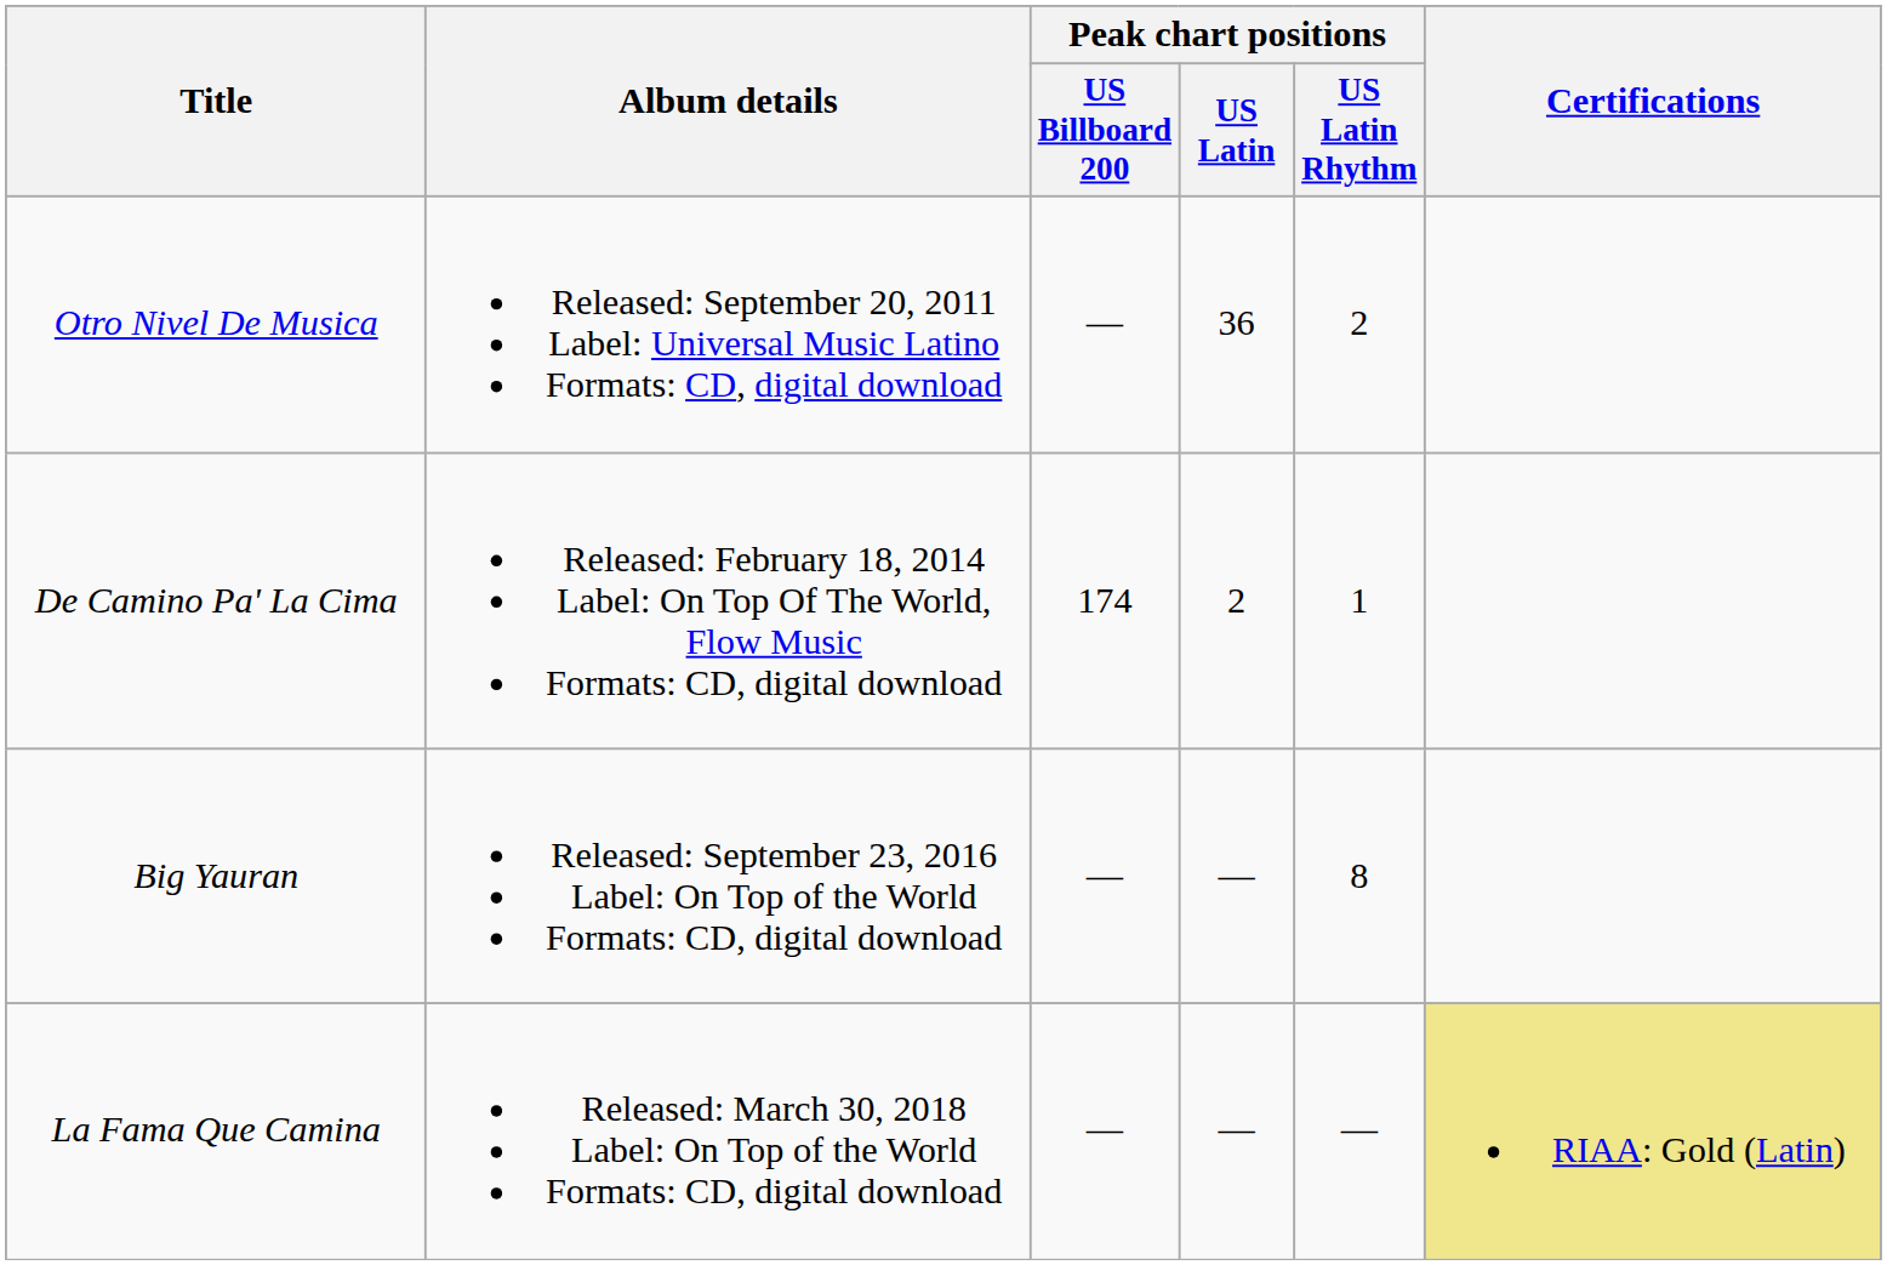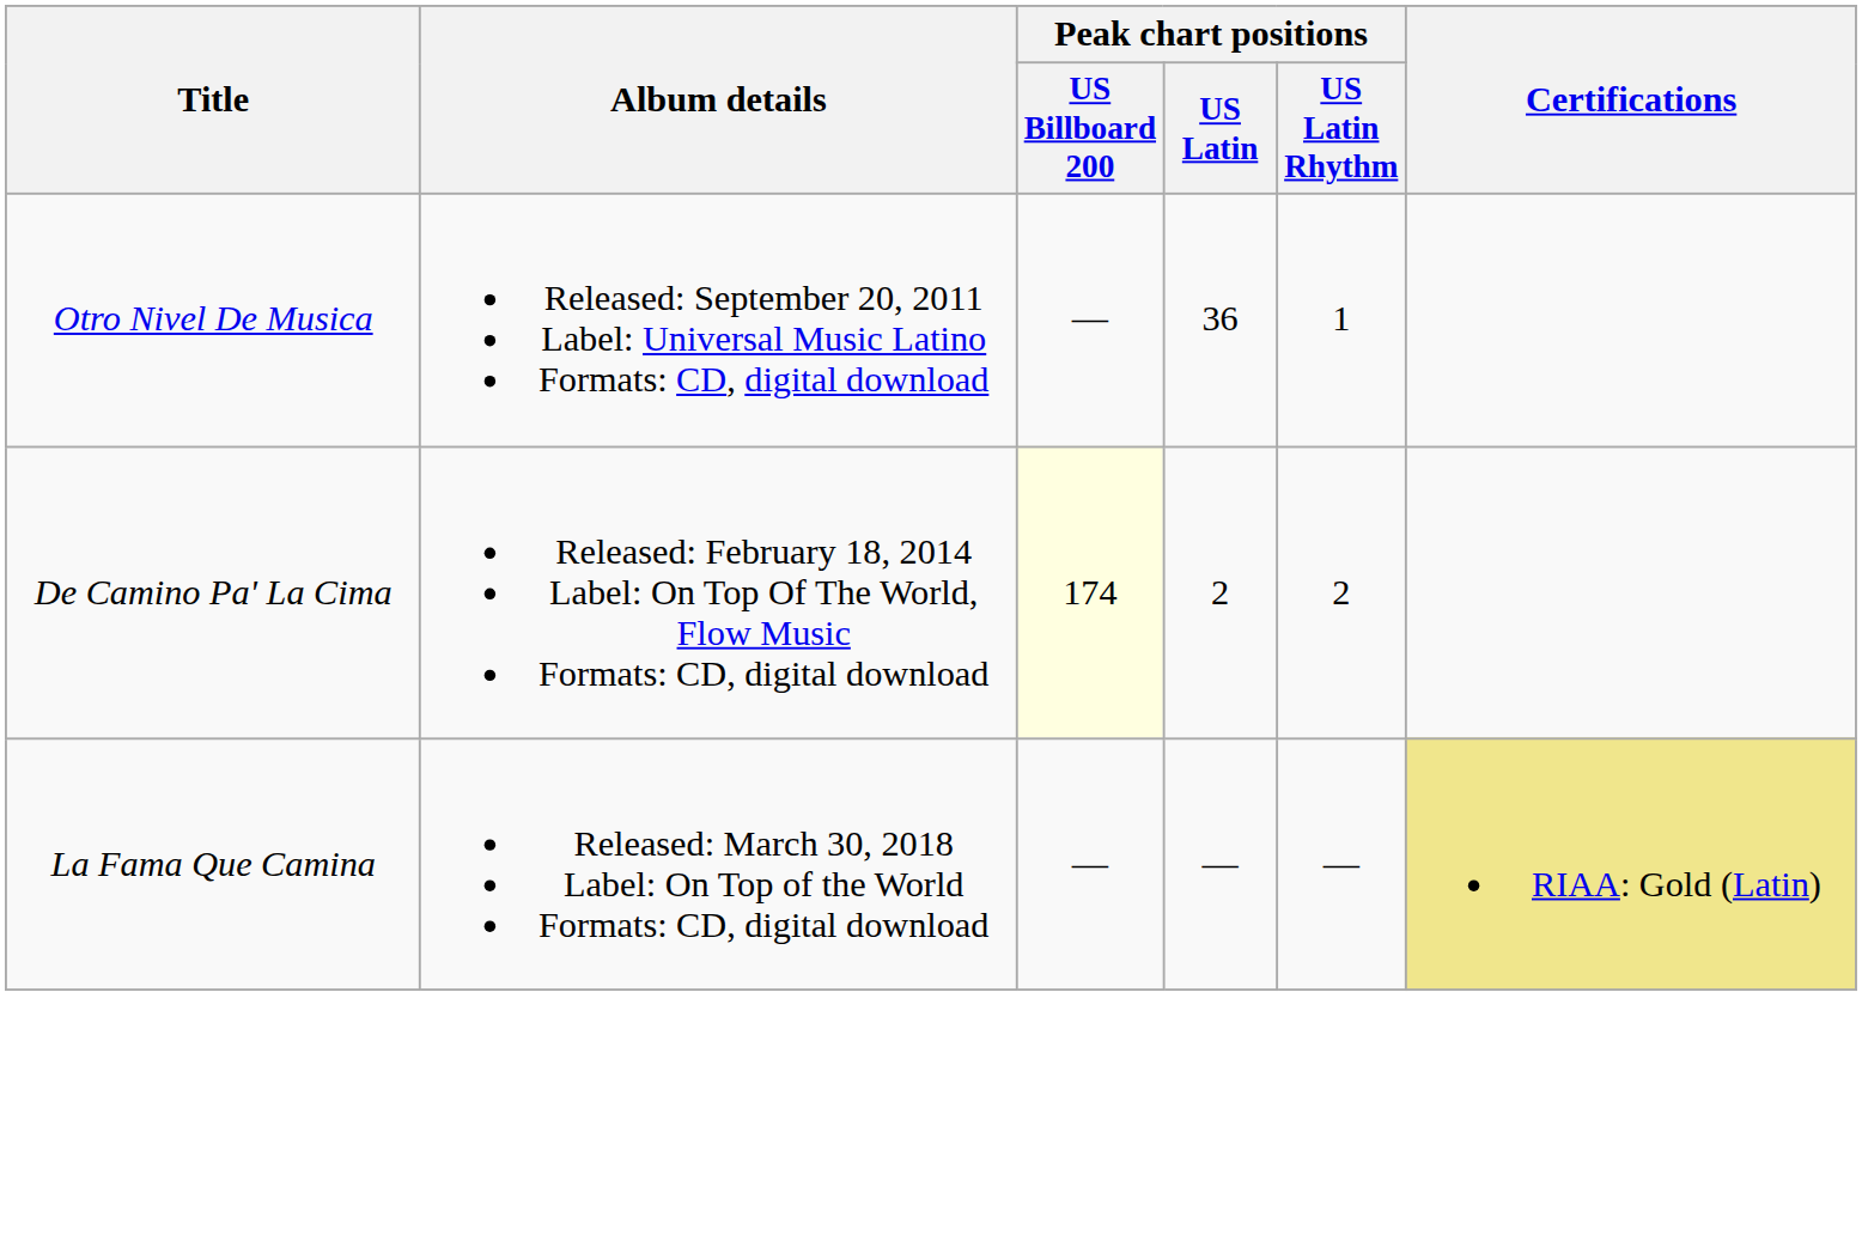Otro Nivel De Musica | Peak chart positions / US Latin Rhythm: 2 -> 1
De Camino Pa' La Cima | Peak chart positions / US Billboard 200: no background -> lightyellow background
De Camino Pa' La Cima | Peak chart positions / US Latin Rhythm: 1 -> 2
- row: Big Yauran | Released: September 23, 2016 Label: On Top of the World Formats: CD, digital download | — | — | 8
